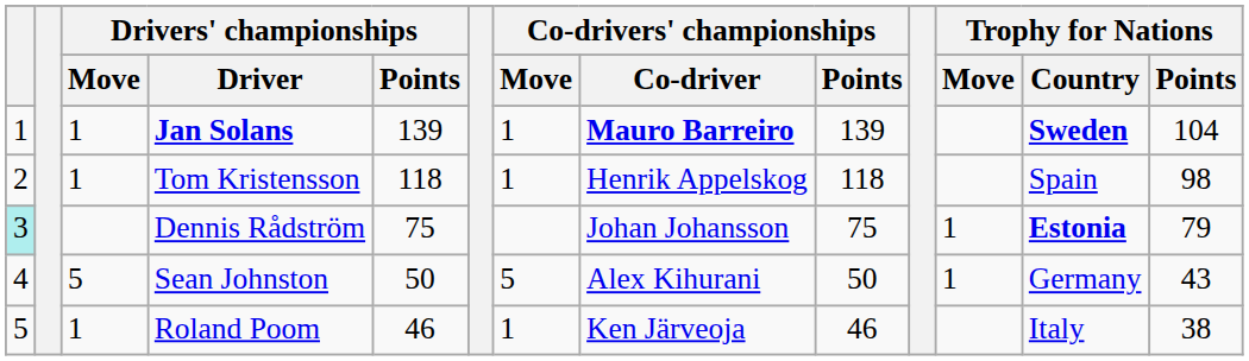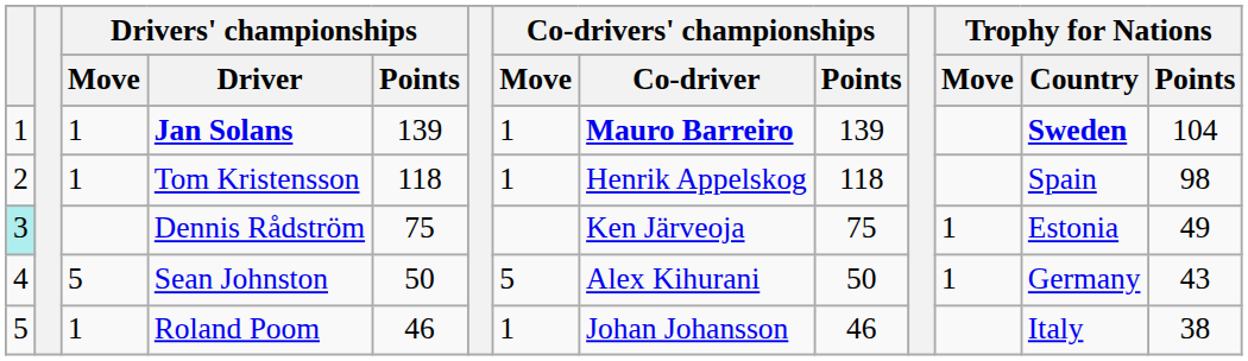Dennis Rådström | Co-drivers' championships / Co-driver: Johan Johansson -> Ken Järveoja
Dennis Rådström | Trophy for Nations / Country: bold -> normal
Dennis Rådström | Trophy for Nations / Points: 79 -> 49
Roland Poom | Co-drivers' championships / Co-driver: Ken Järveoja -> Johan Johansson
